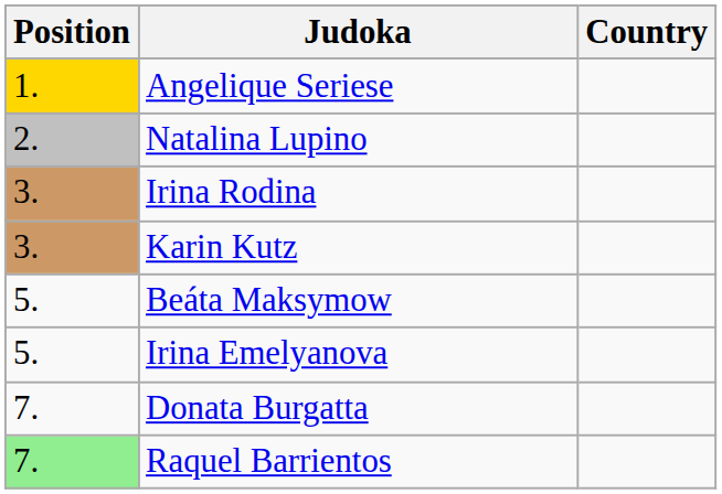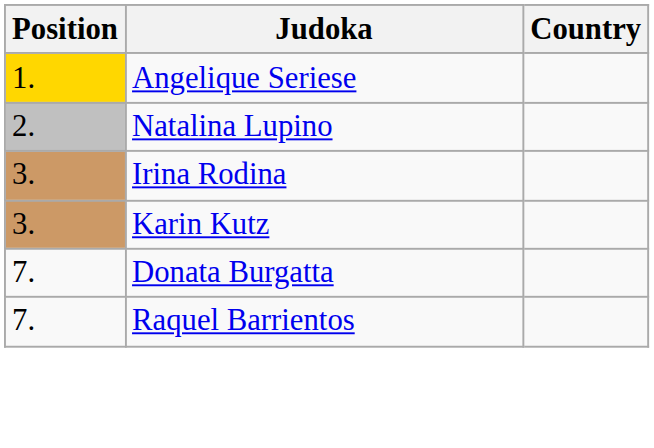- row: 5. | Beáta Maksymow
- row: 5. | Irina Emelyanova
Raquel Barrientos | Position: lightgreen background -> no background
